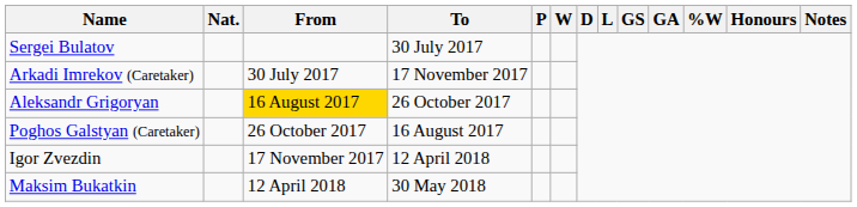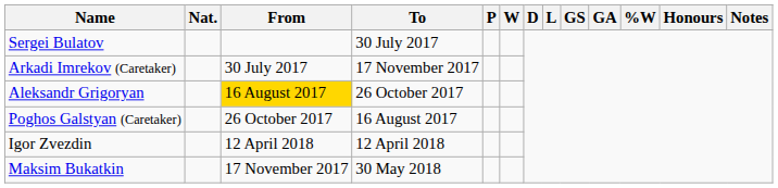Igor Zvezdin | From: 17 November 2017 -> 12 April 2018
Maksim Bukatkin | From: 12 April 2018 -> 17 November 2017
